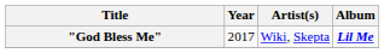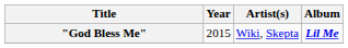"God Bless Me" | Year: 2017 -> 2015
